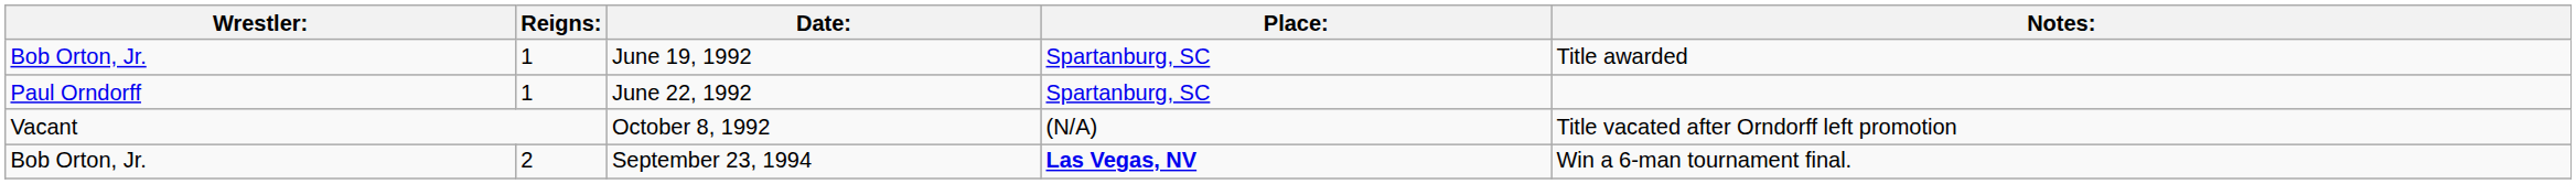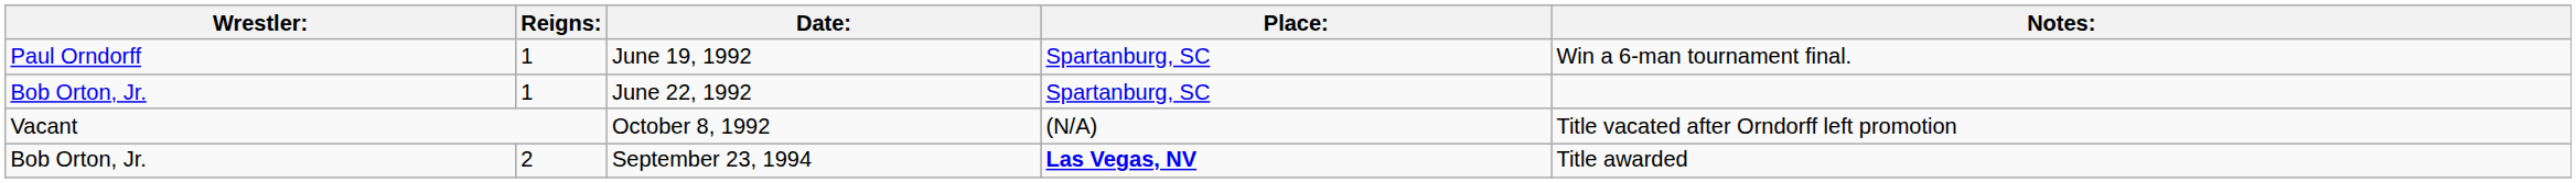June 19, 1992 | Wrestler:: Bob Orton, Jr. -> Paul Orndorff
June 19, 1992 | Notes:: Title awarded -> Win a 6-man tournament final.
June 22, 1992 | Wrestler:: Paul Orndorff -> Bob Orton, Jr.
September 23, 1994 | Notes:: Win a 6-man tournament final. -> Title awarded
